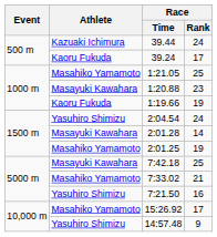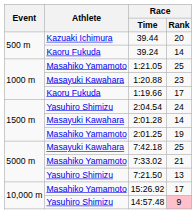39.44 | Race / Rank: 24 -> 20
39.24 | Race / Rank: 17 -> 14
1:19.66 | Race / Rank: 19 -> 17
7:21.50 | Race / Rank: 16 -> 13
14:57.48 | Race / Rank: no background -> pink background
